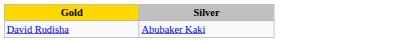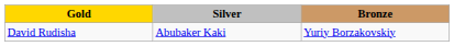+ column: Bronze | Yuriy Borzakovskiy
